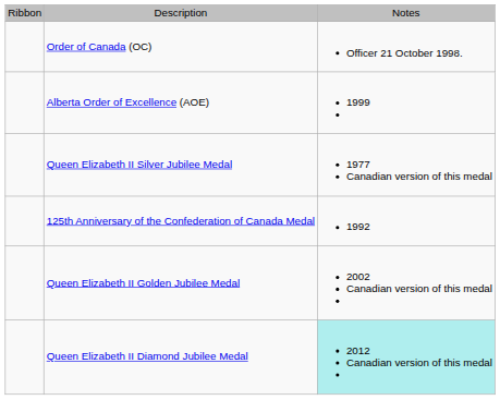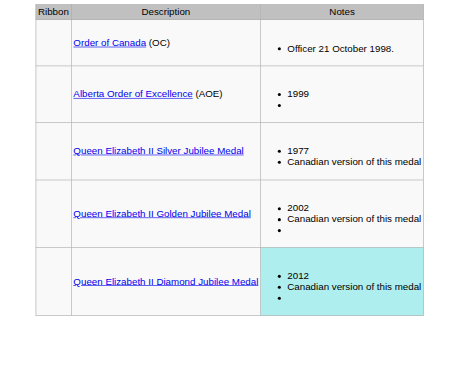- row: 125th Anniversary of the Confederation of Canada Medal | 1992
